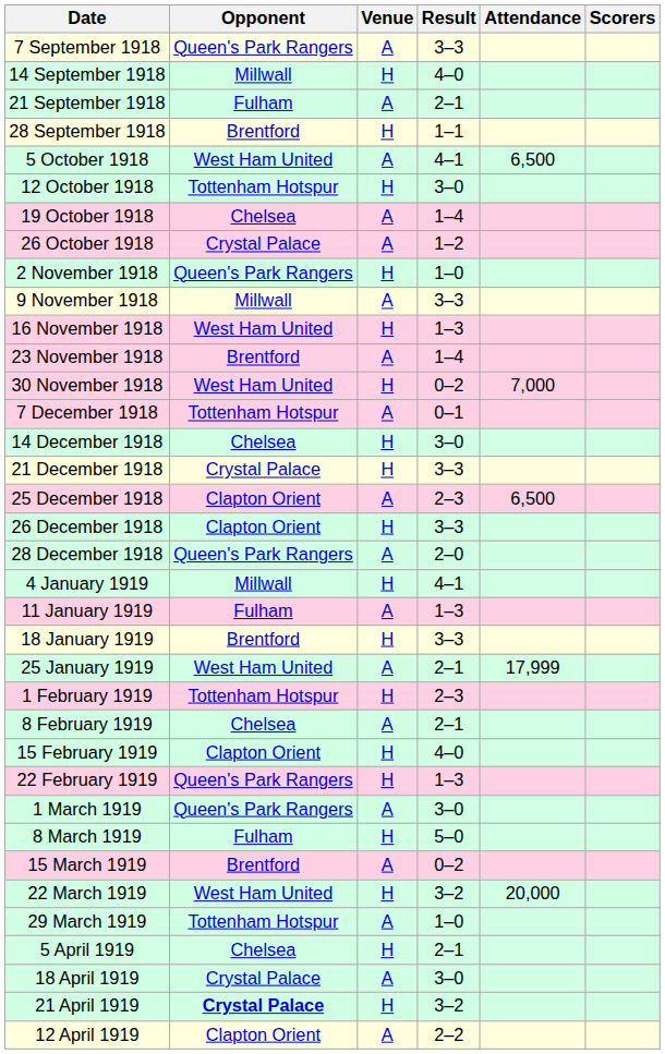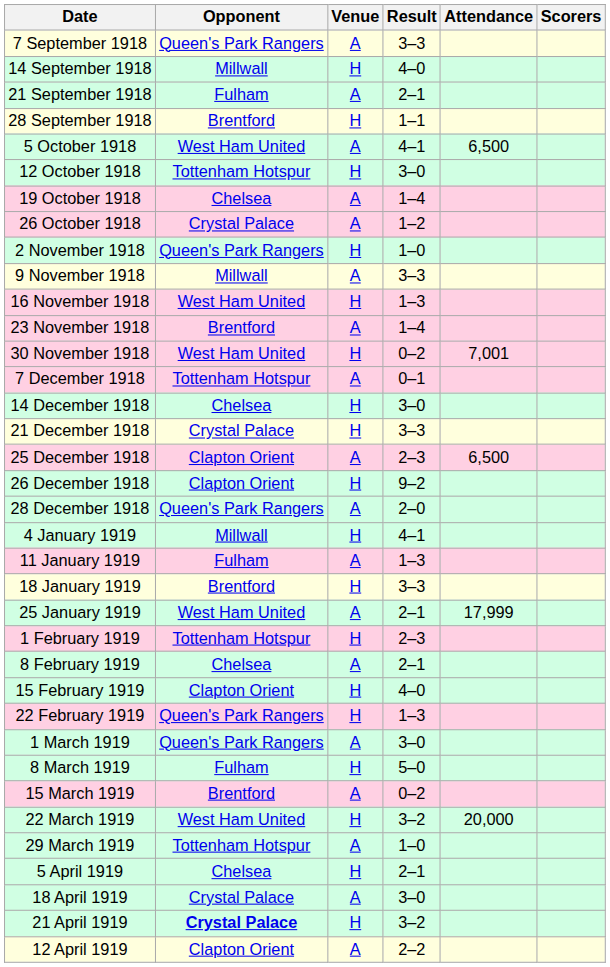30 November 1918 | Attendance: 7,000 -> 7,001
26 December 1918 | Result: 3–3 -> 9–2
